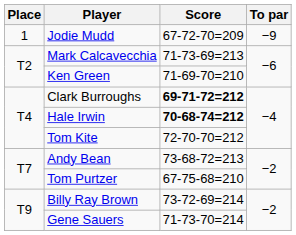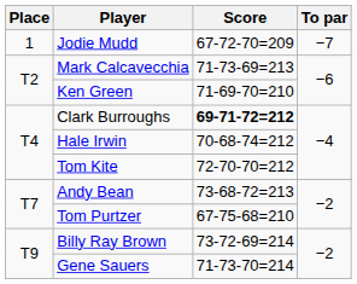Jodie Mudd | To par: −9 -> −7
Hale Irwin | Score: bold -> normal
